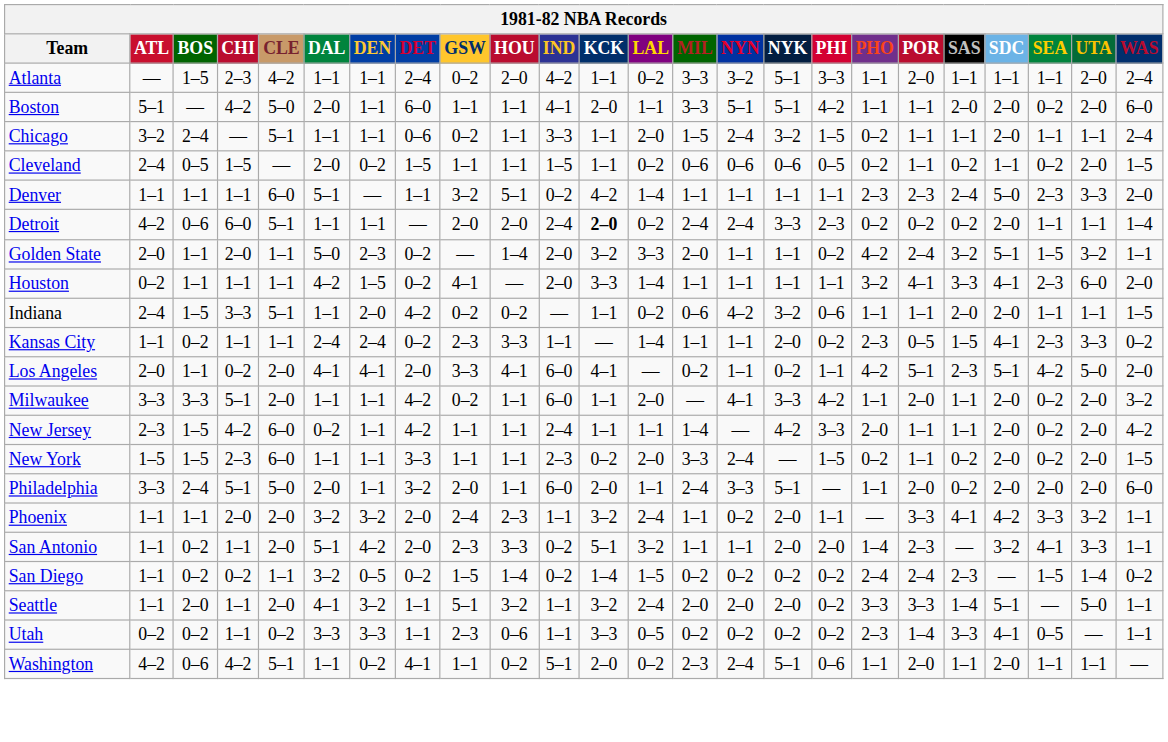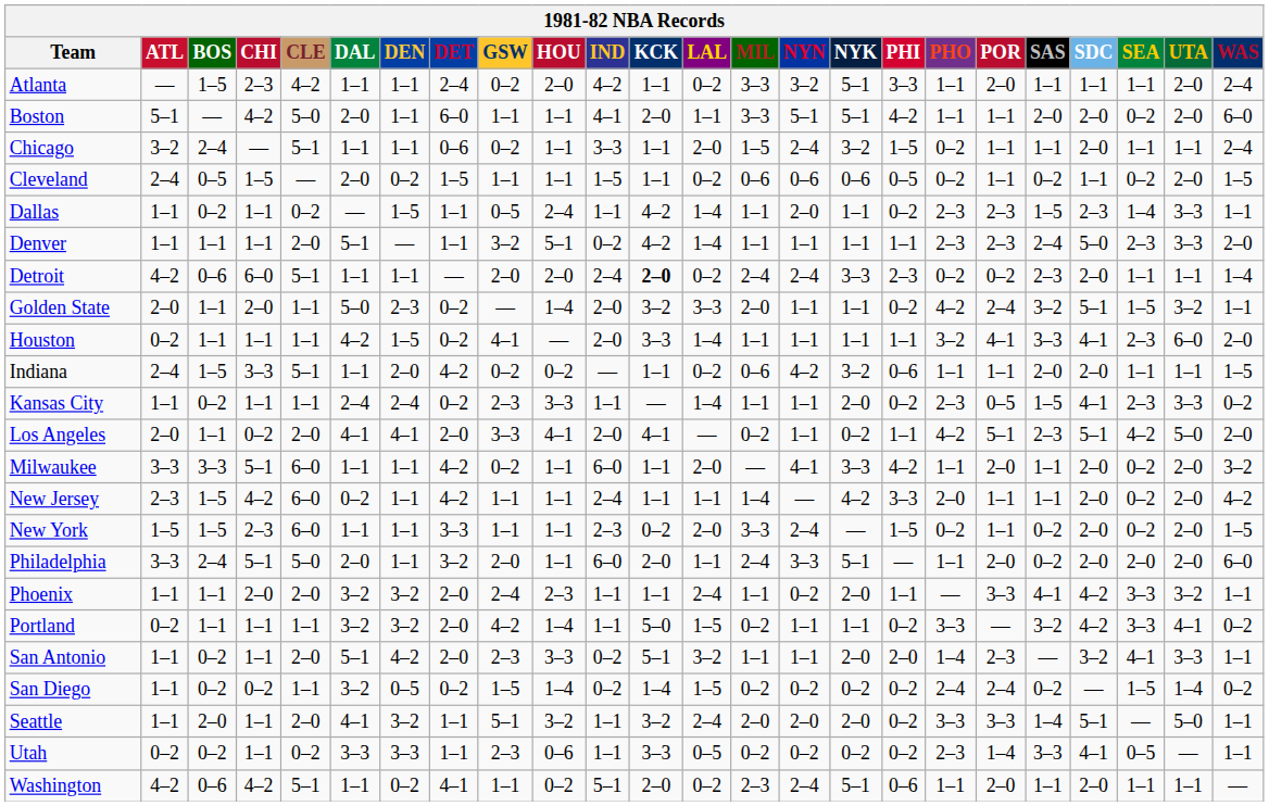+ row: Dallas | 1–1 | 0–2 | 1–1 | 0–2 | — | 1–5 | 1–1 | 0–5 | 2–4 | 1–1 | 4–2 | 1–4 | 1–1 | 2–0 | 1–1 | 0–2 | 2–3 | 2–3 | 1–5 | 2–3 | 1–4 | 3–3 | 1–1
Denver | CLE: 6–0 -> 2–0
Detroit | SAS: 0–2 -> 2–3
Los Angeles | IND: 6–0 -> 2–0
Milwaukee | CLE: 2–0 -> 6–0
Phoenix | KCK: 3–2 -> 1–1
+ row: Portland | 0–2 | 1–1 | 1–1 | 1–1 | 3–2 | 3–2 | 2–0 | 4–2 | 1–4 | 1–1 | 5–0 | 1–5 | 0–2 | 1–1 | 1–1 | 0–2 | 3–3 | — | 3–2 | 4–2 | 3–3 | 4–1 | 0–2
San Diego | SAS: 2–3 -> 0–2
